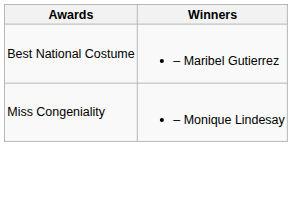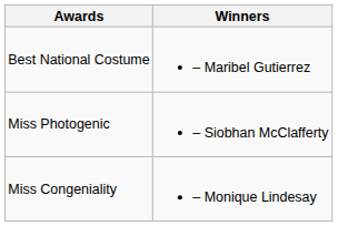+ row: Miss Photogenic | – Siobhan McClafferty
